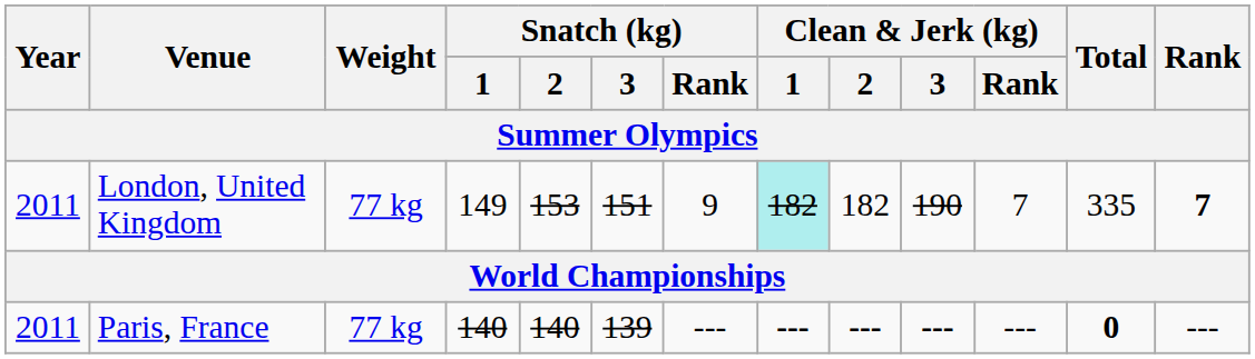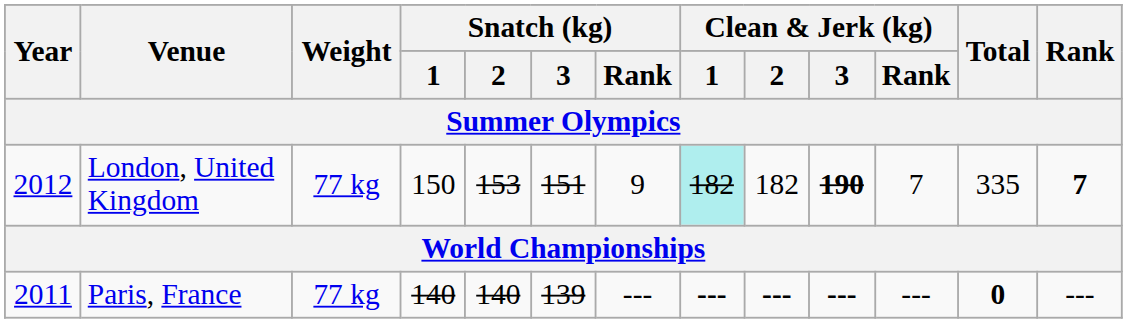London, United Kingdom | Year: 2011 -> 2012
London, United Kingdom | Snatch (kg) / 1: 149 -> 150
London, United Kingdom | Clean & Jerk (kg) / 3: normal -> bold
